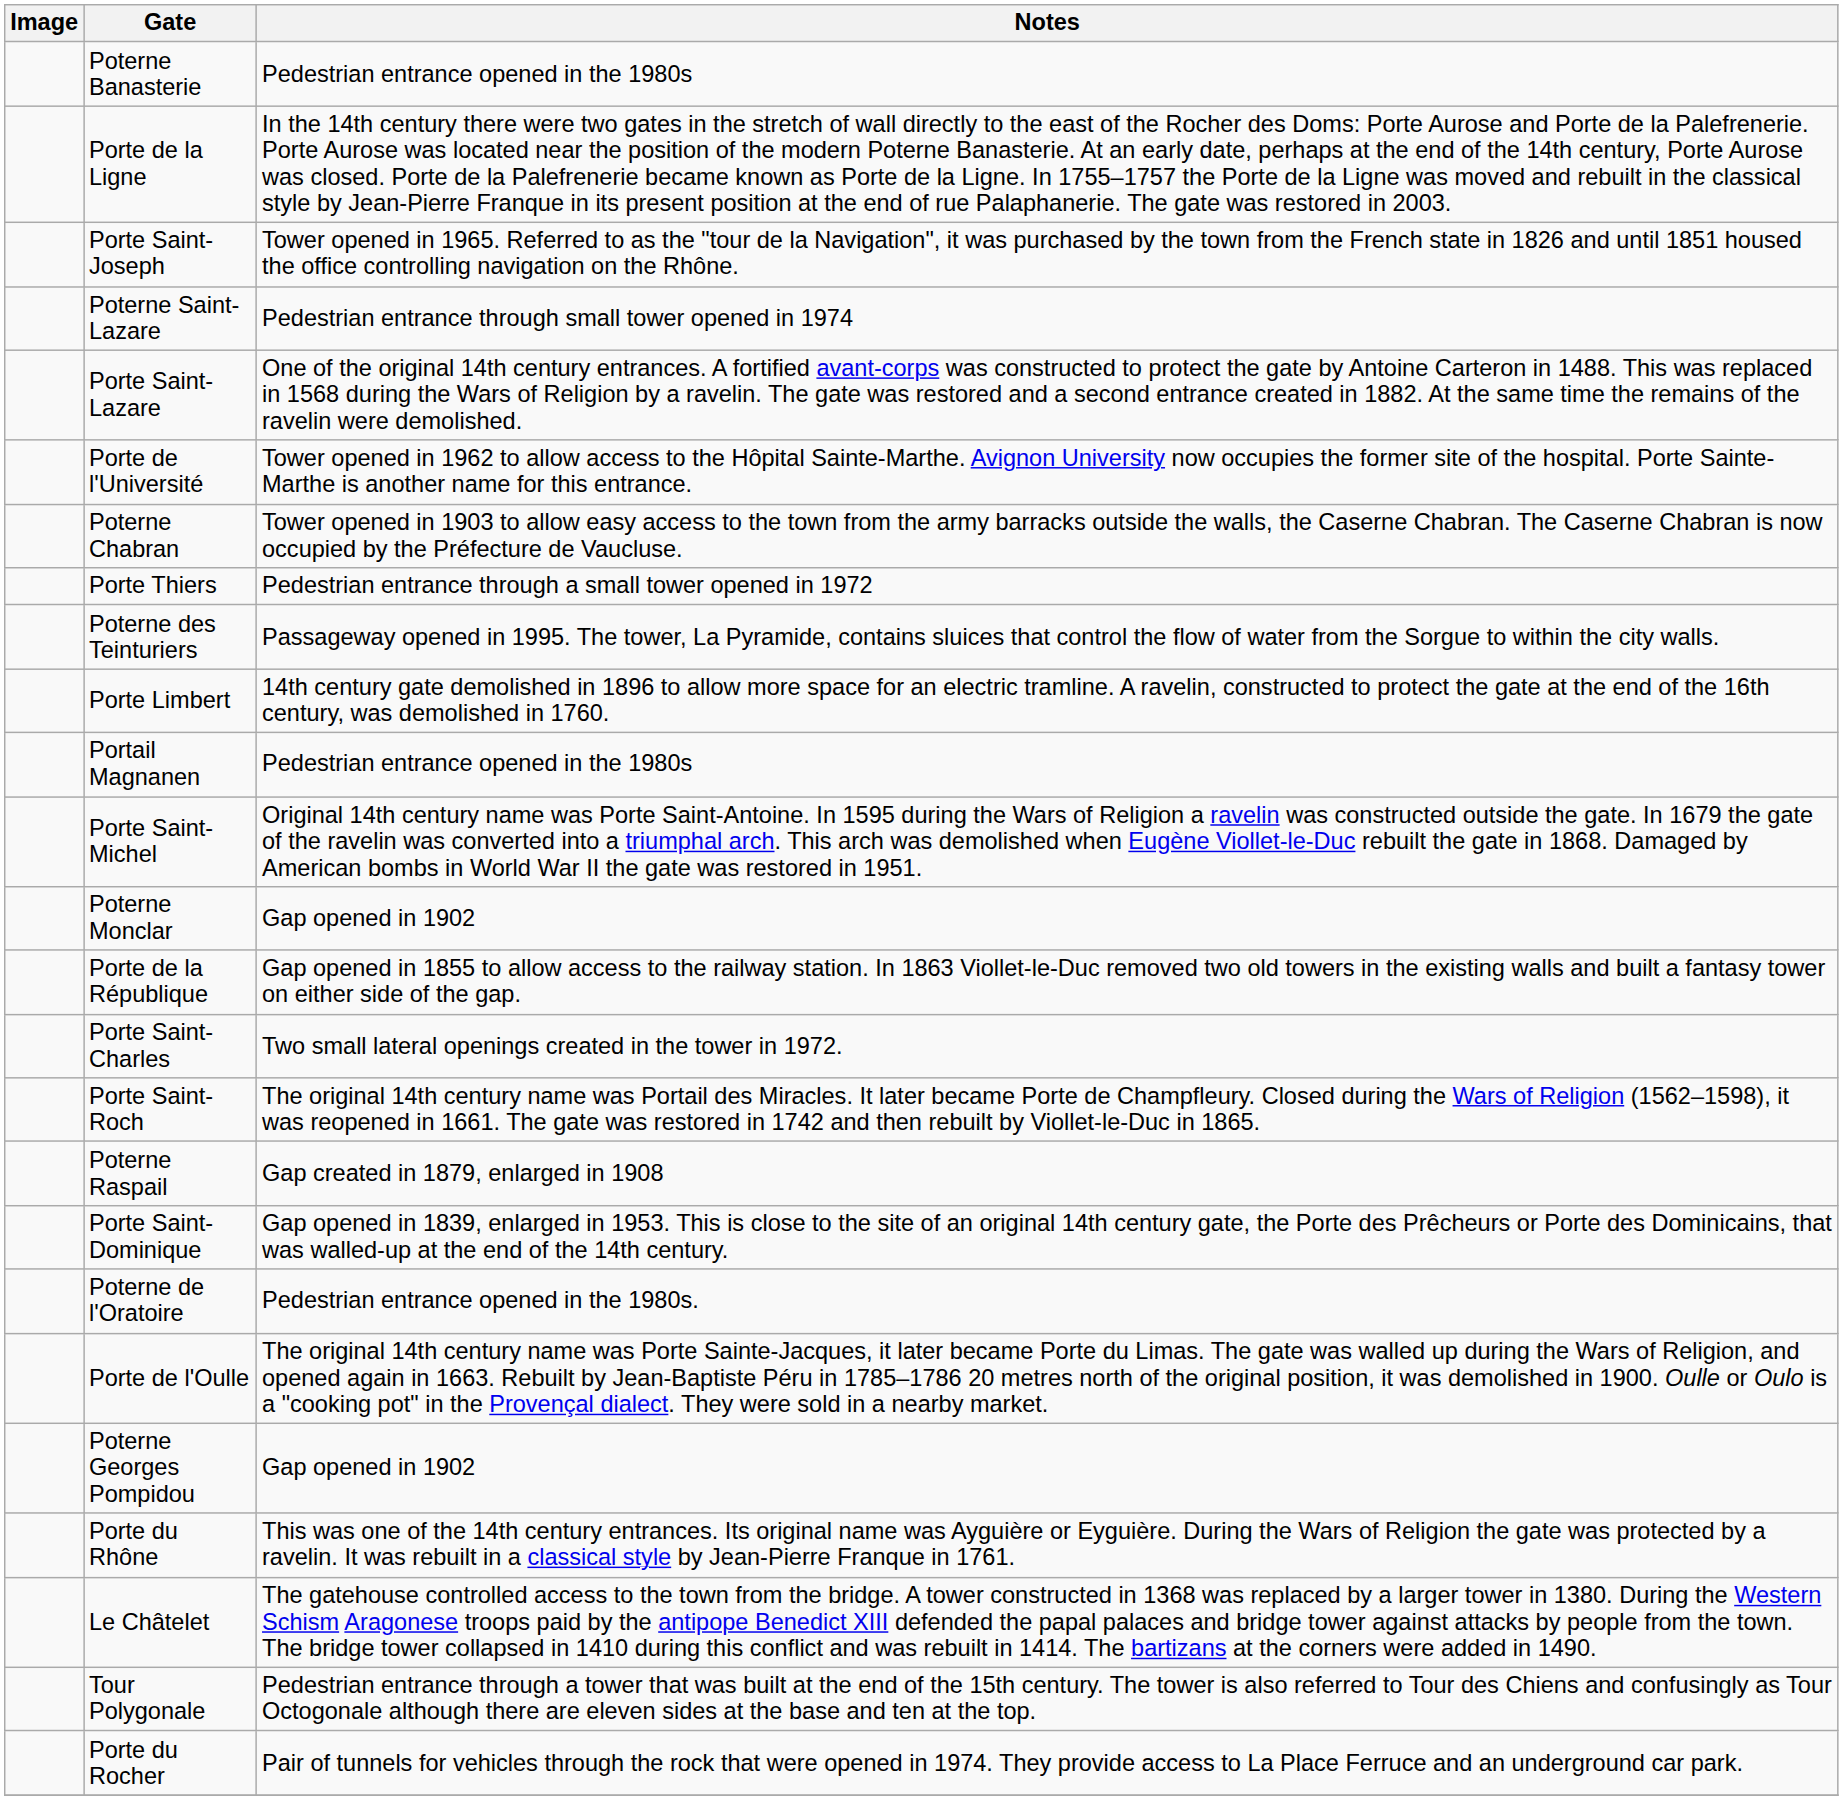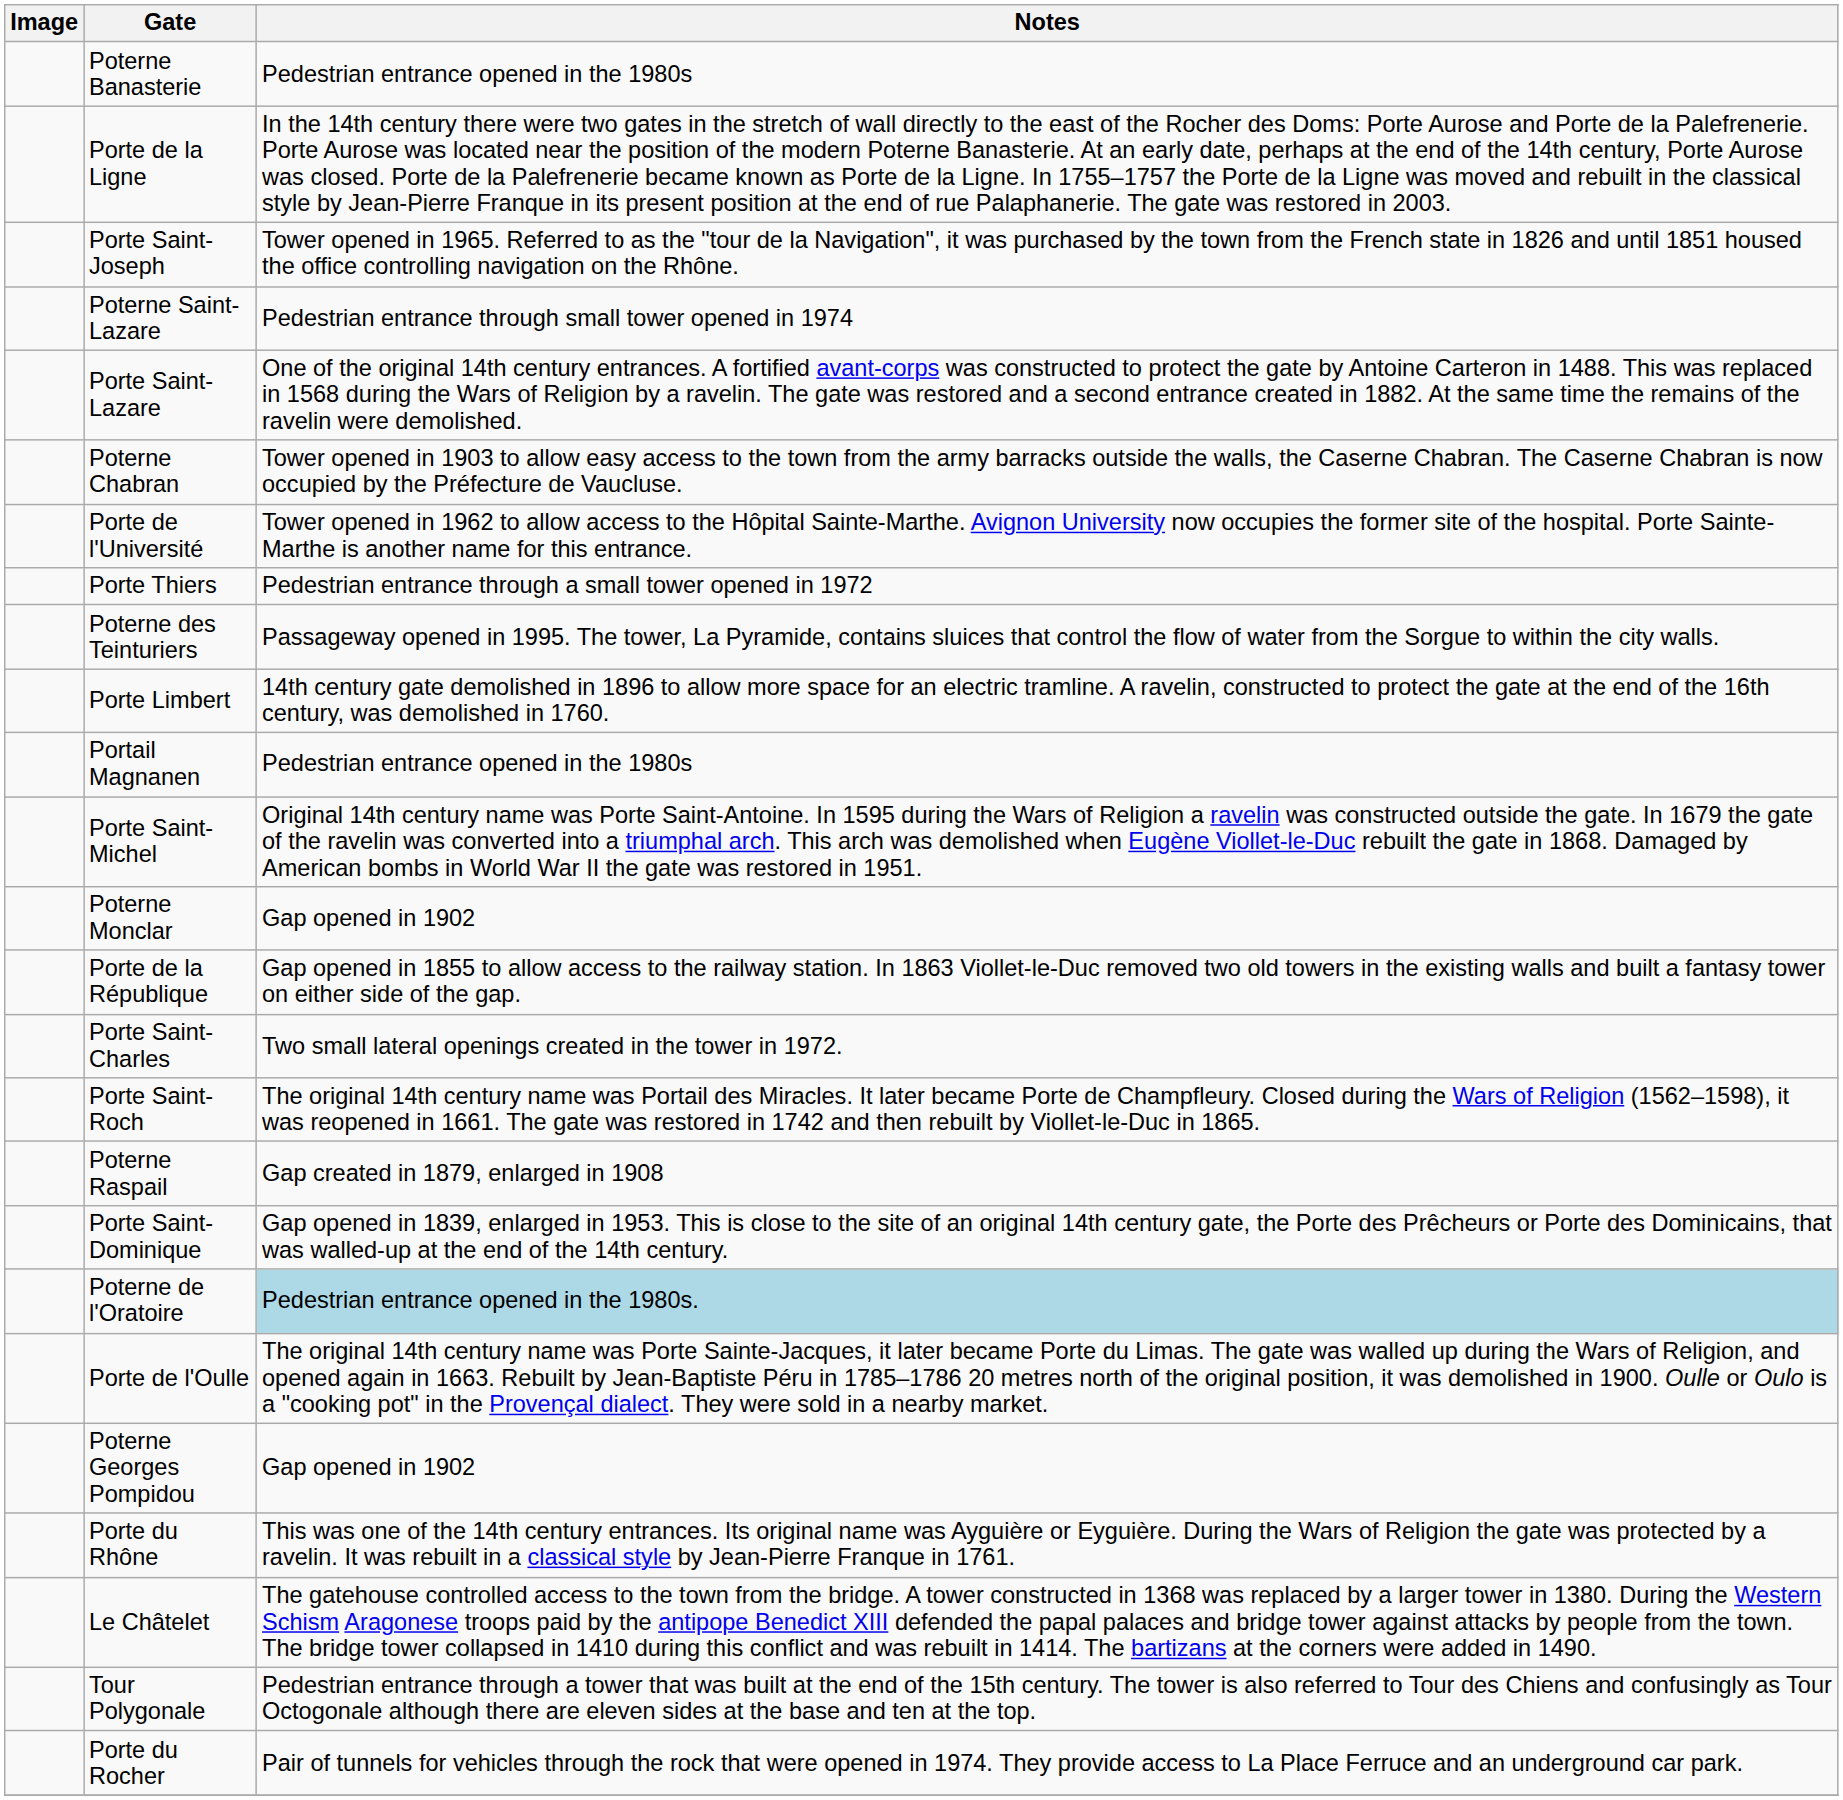rows swapped: Porte de l'Université <-> Poterne Chabran
Poterne de l'Oratoire | Notes: no background -> lightblue background
